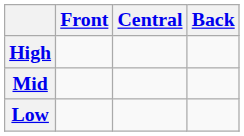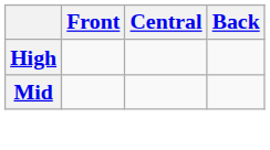- row: Low
